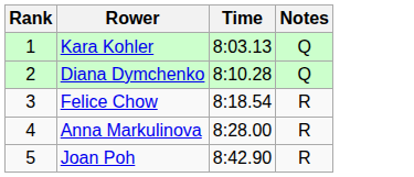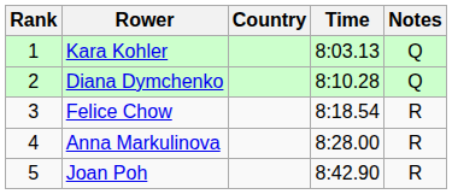+ column: Country
